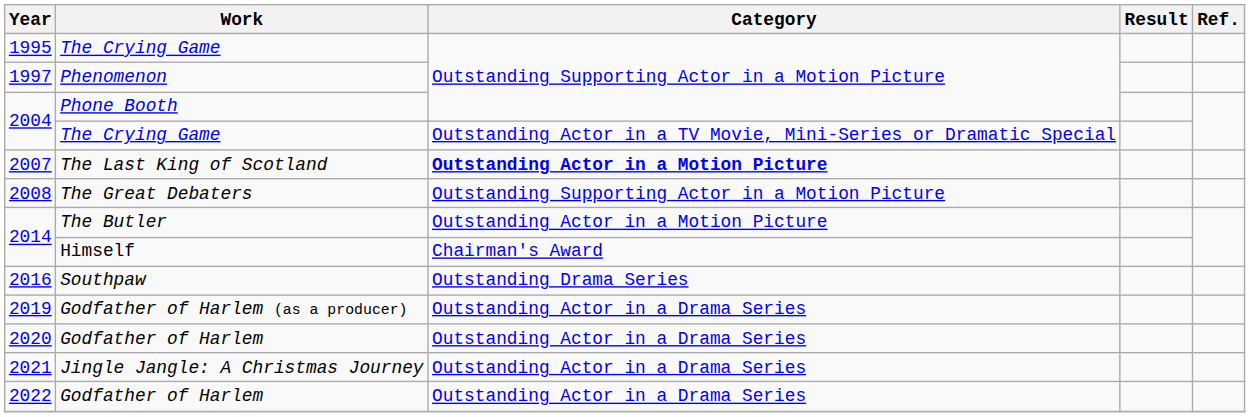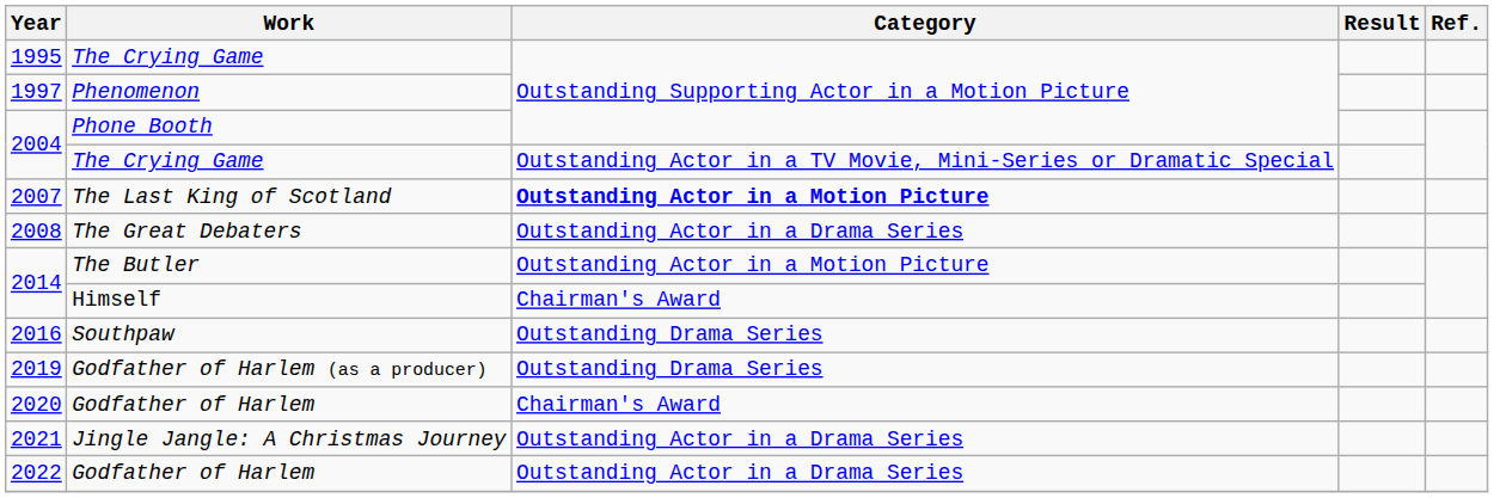2008 | Category: Outstanding Supporting Actor in a Motion Picture -> Outstanding Actor in a Drama Series
2019 | Category: Outstanding Actor in a Drama Series -> Outstanding Drama Series
2020 | Category: Outstanding Actor in a Drama Series -> Chairman's Award
